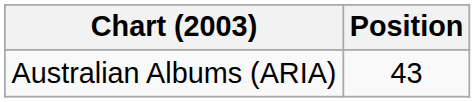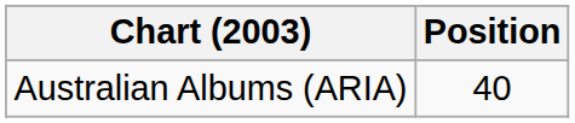Australian Albums (ARIA) | Position: 43 -> 40
